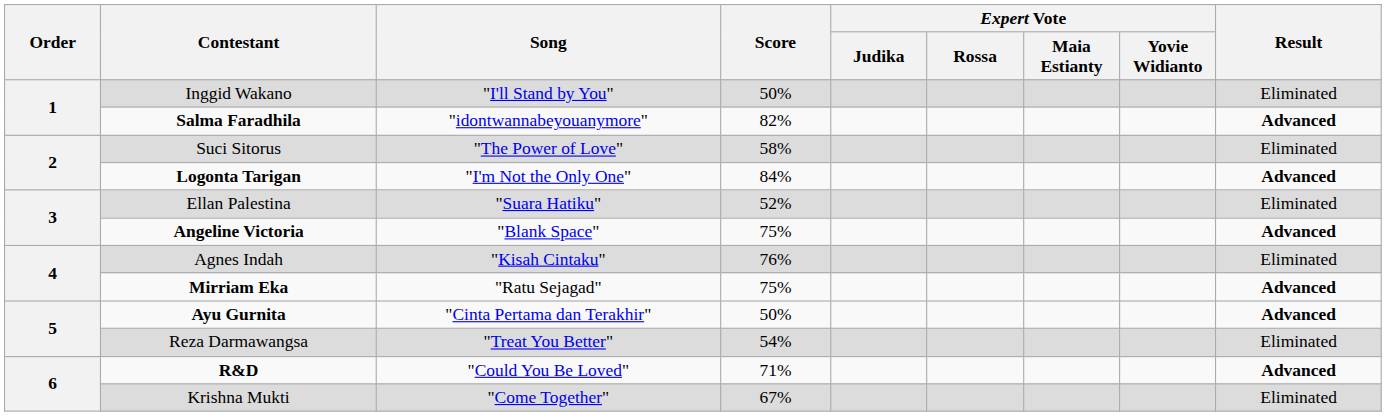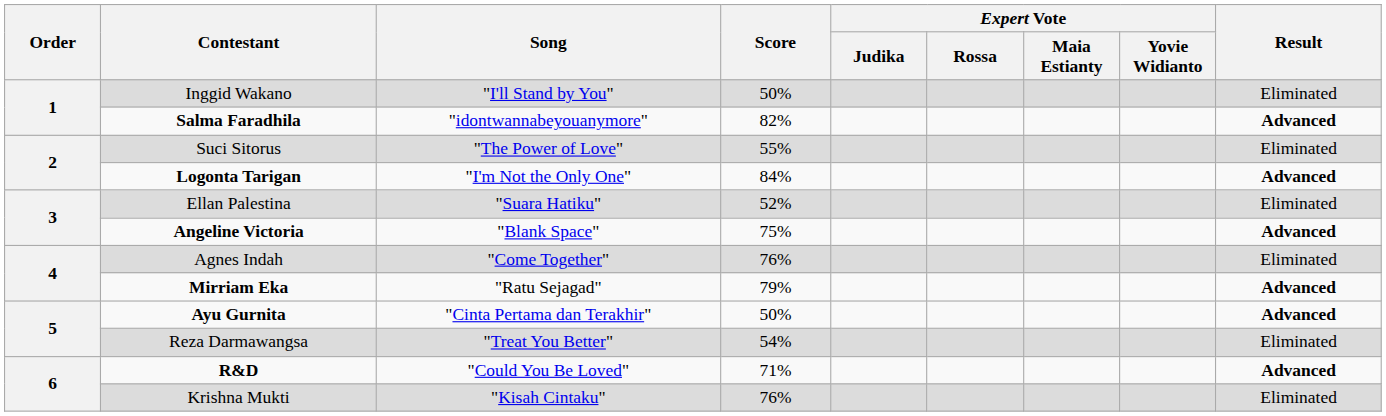Suci Sitorus | Score: 58% -> 55%
Agnes Indah | Song: "Kisah Cintaku" -> "Come Together"
Mirriam Eka | Score: 75% -> 79%
Krishna Mukti | Song: "Come Together" -> "Kisah Cintaku"
Krishna Mukti | Score: 67% -> 76%
